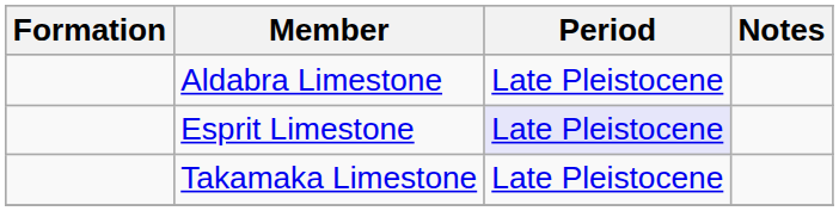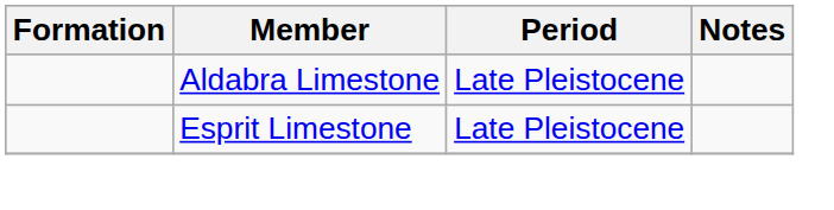Esprit Limestone | Period: lavender background -> no background
- row: Takamaka Limestone | Late Pleistocene
